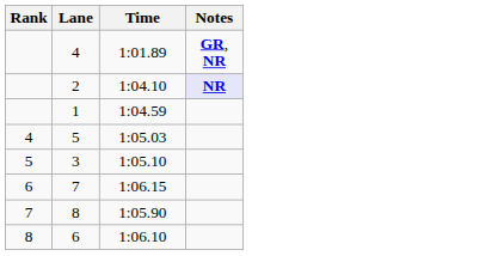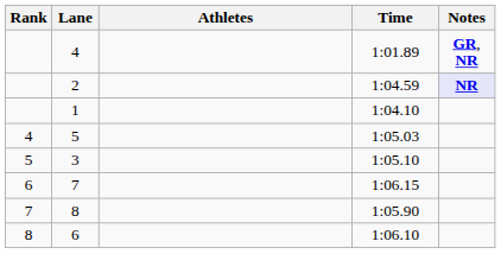+ column: Athletes
2 | Time: 1:04.10 -> 1:04.59
1 | Time: 1:04.59 -> 1:04.10
